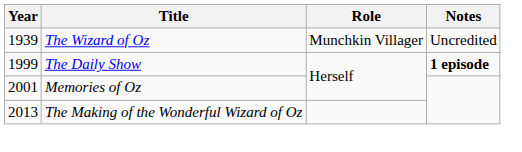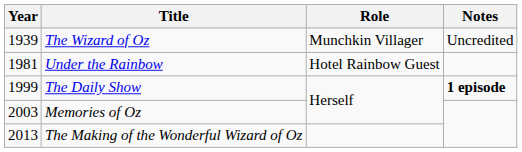+ row: 1981 | Under the Rainbow | Hotel Rainbow Guest
Memories of Oz | Year: 2001 -> 2003
